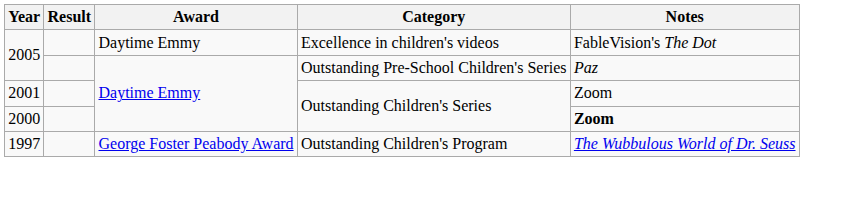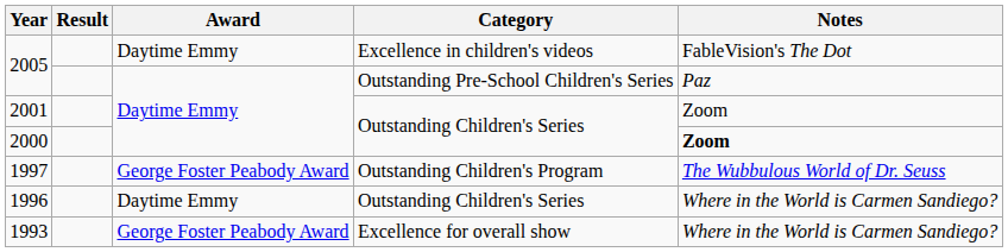+ row: 1996 | Daytime Emmy | Outstanding Children's Series | Where in the World is Carmen Sandiego?
+ row: 1993 | George Foster Peabody Award | Excellence for overall show | Where in the World is Carmen Sandiego?
